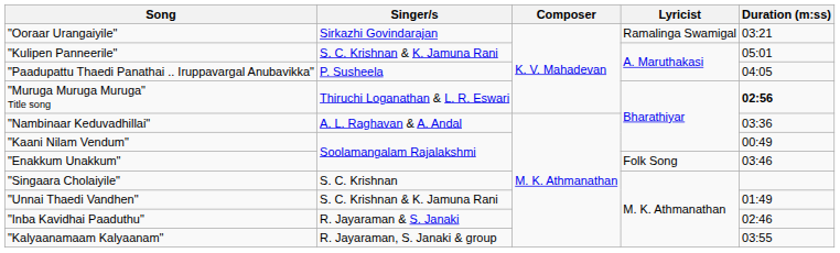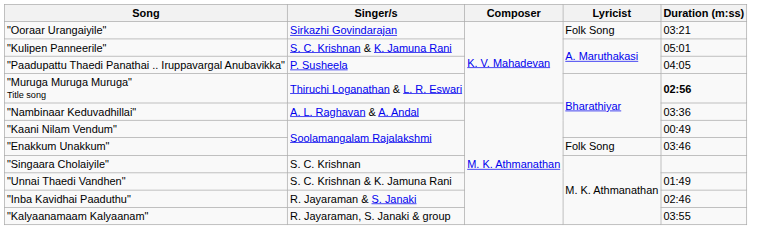"Ooraar Urangaiyile" | Lyricist: Ramalinga Swamigal -> Folk Song
